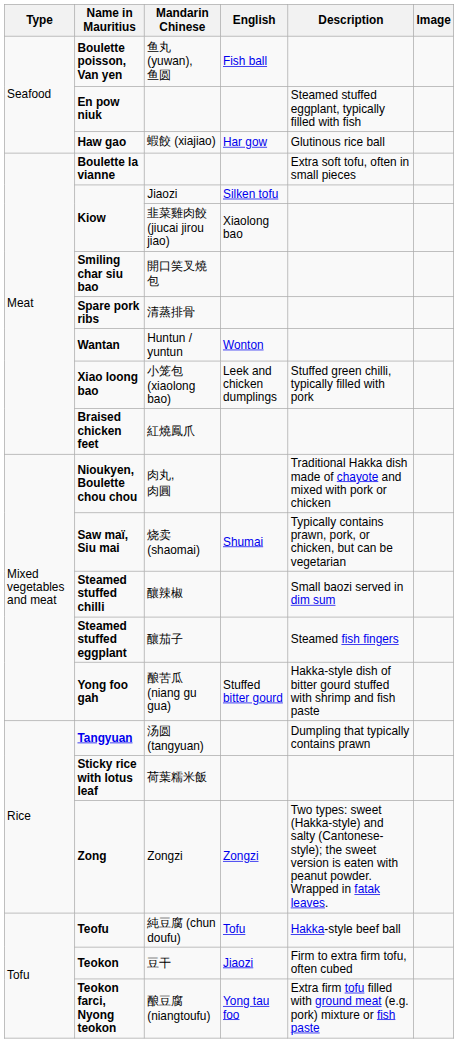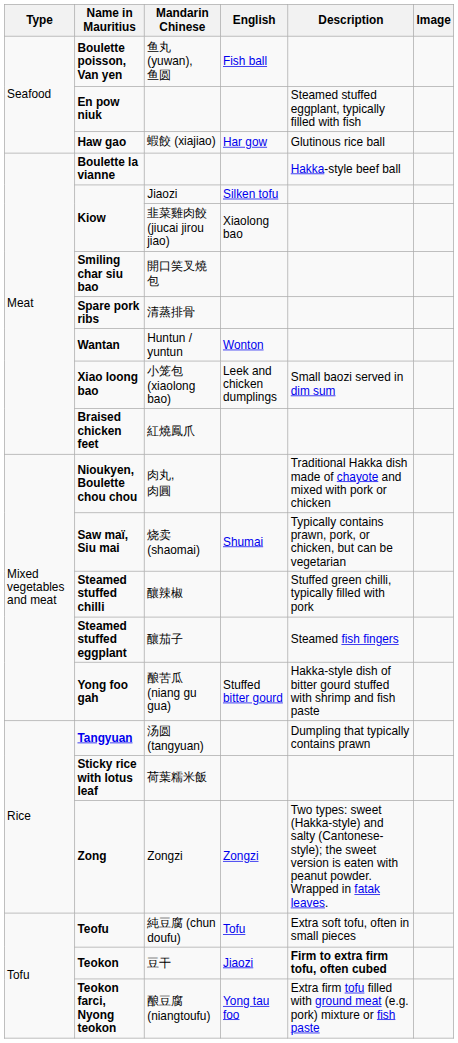Boulette la vianne | Description: Extra soft tofu, often in small pieces -> Hakka-style beef ball
Xiao loong bao | Description: Stuffed green chilli, typically filled with pork -> Small baozi served in dim sum
Steamed stuffed chilli | Description: Small baozi served in dim sum -> Stuffed green chilli, typically filled with pork
Teofu | Description: Hakka-style beef ball -> Extra soft tofu, often in small pieces
Teokon | Description: normal -> bold
